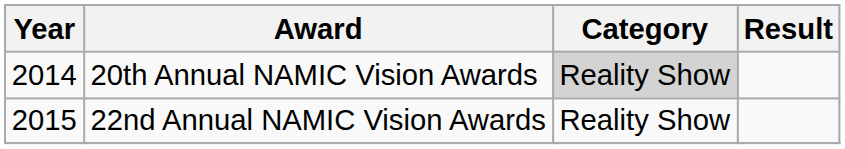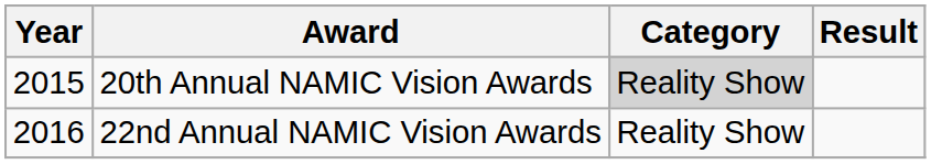20th Annual NAMIC Vision Awards | Year: 2014 -> 2015
22nd Annual NAMIC Vision Awards | Year: 2015 -> 2016
